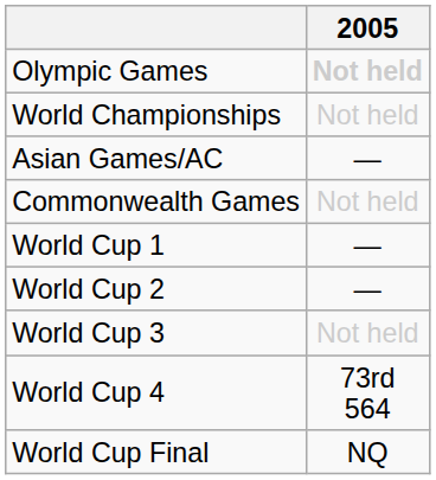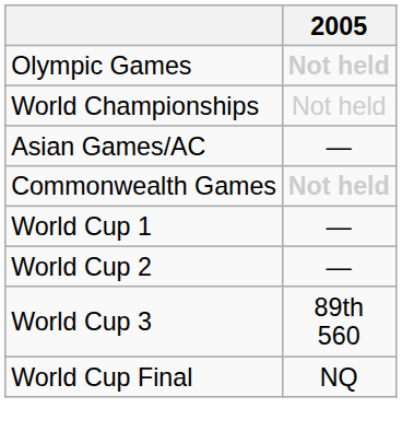Commonwealth Games | 2005: normal -> bold
World Cup 3 | 2005: Not held -> 89th 560
- row: World Cup 4 | 73rd 564
